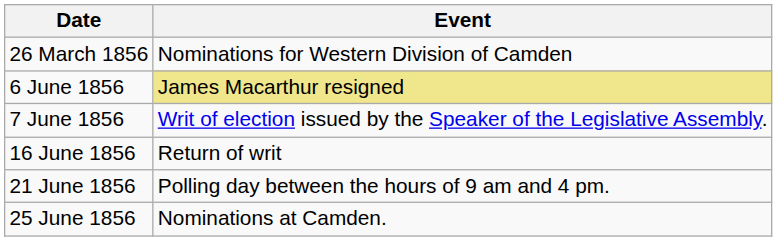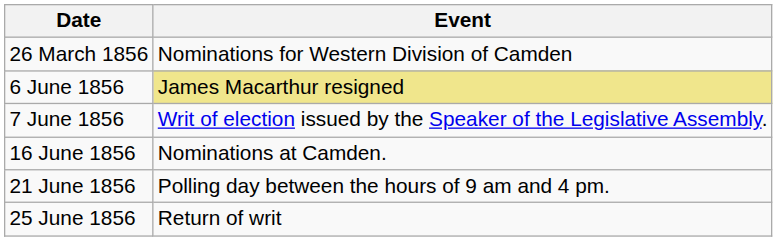16 June 1856 | Event: Return of writ -> Nominations at Camden.
25 June 1856 | Event: Nominations at Camden. -> Return of writ
